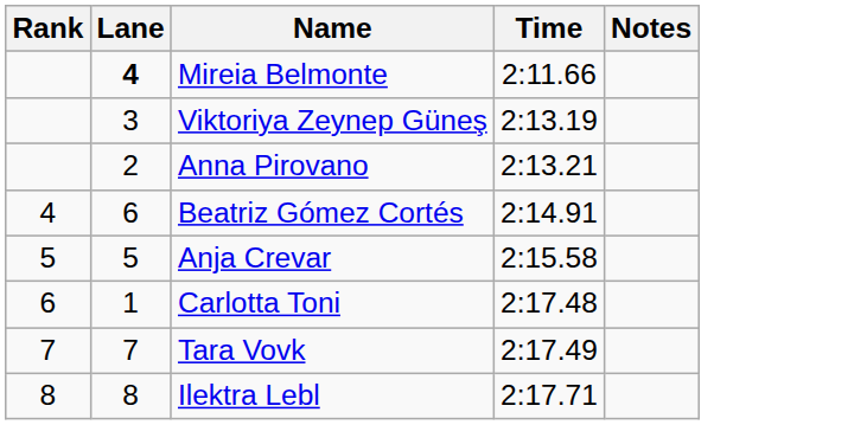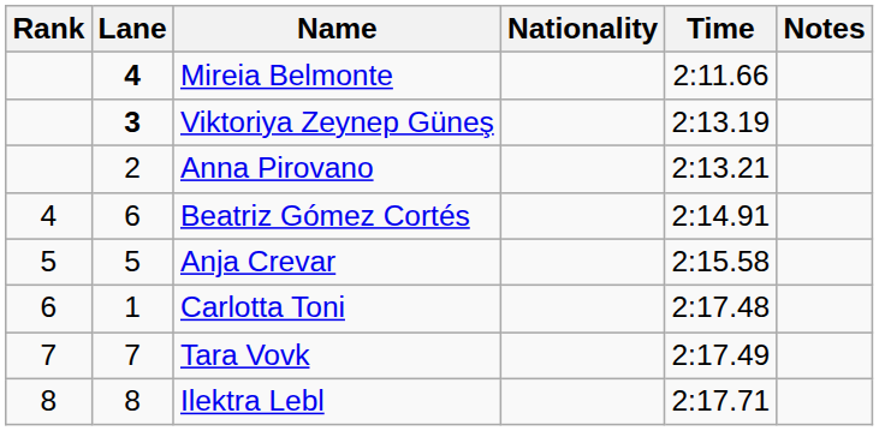+ column: Nationality
Viktoriya Zeynep Güneş | Lane: normal -> bold
